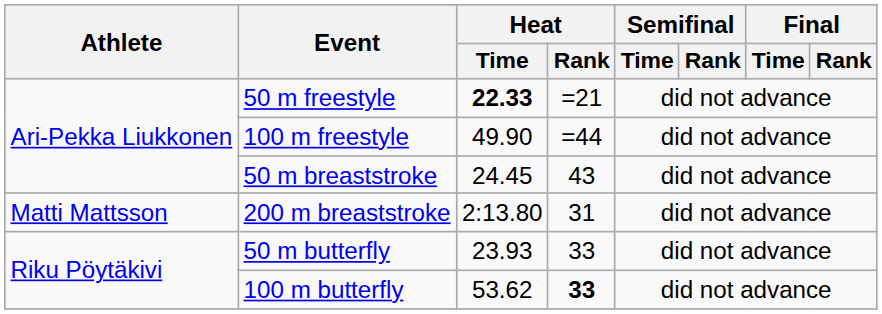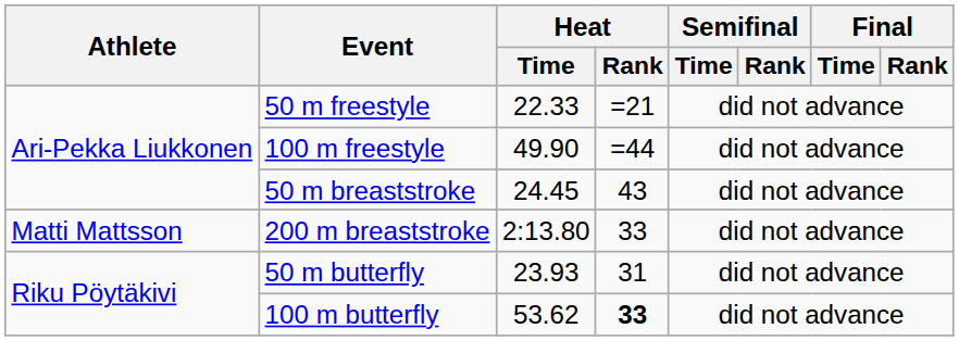50 m freestyle | Heat / Time: bold -> normal
200 m breaststroke | Heat / Rank: 31 -> 33
50 m butterfly | Heat / Rank: 33 -> 31
